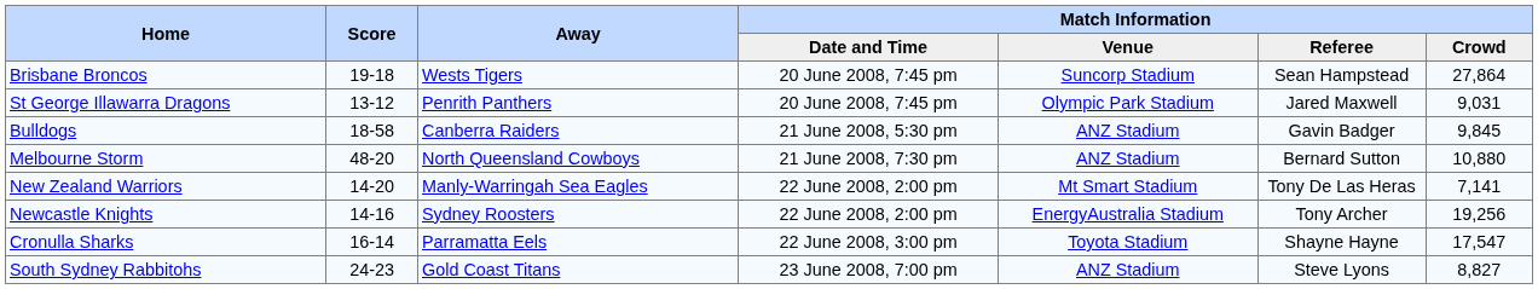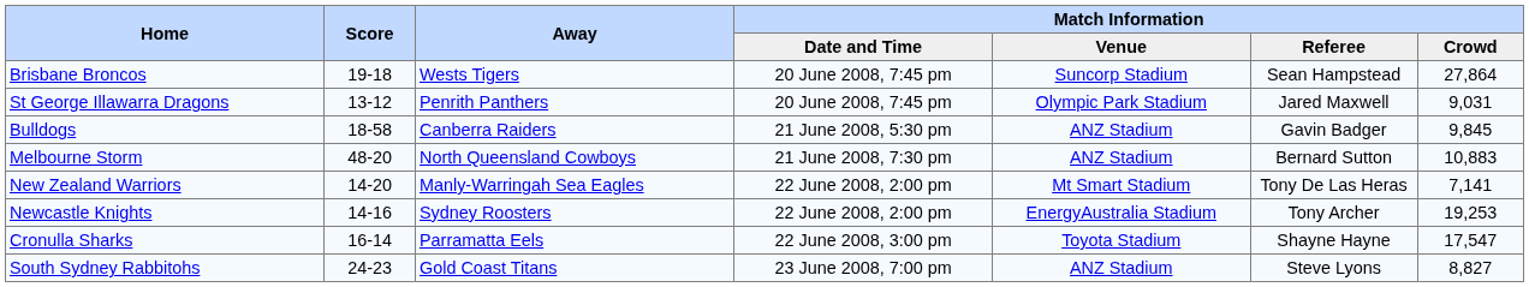Melbourne Storm | Match Information / Crowd: 10,880 -> 10,883
Newcastle Knights | Match Information / Crowd: 19,256 -> 19,253
